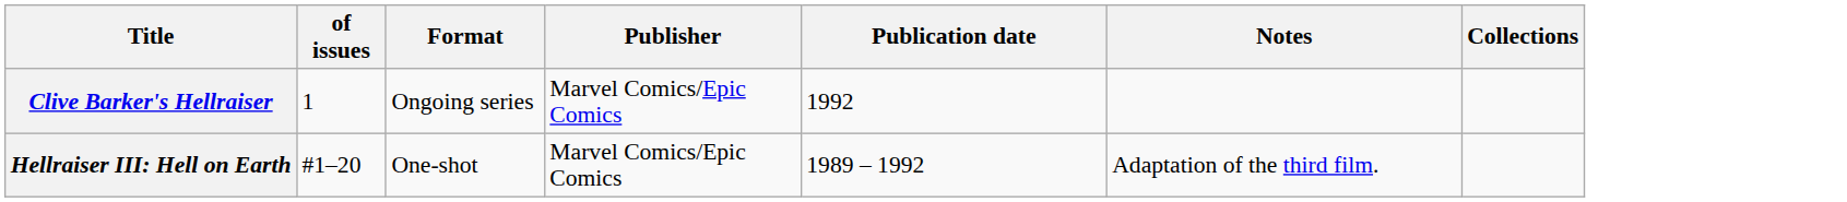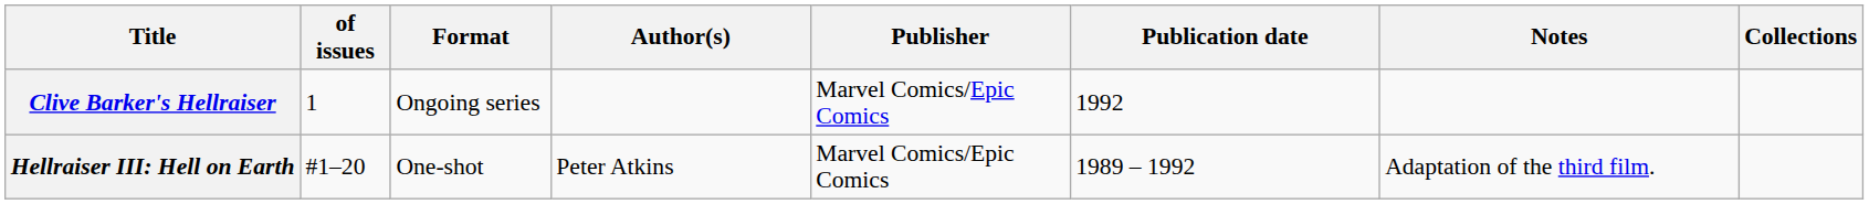+ column: Author(s) | Peter Atkins
